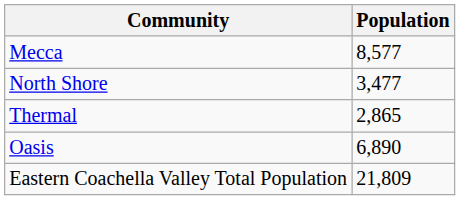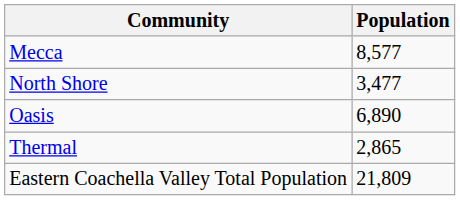rows swapped: Thermal <-> Oasis
